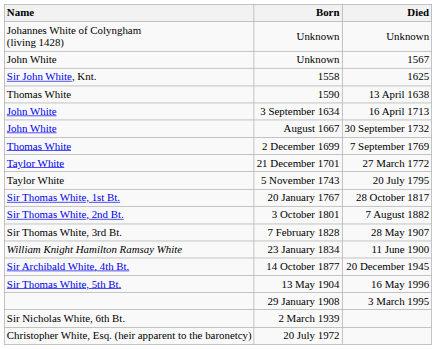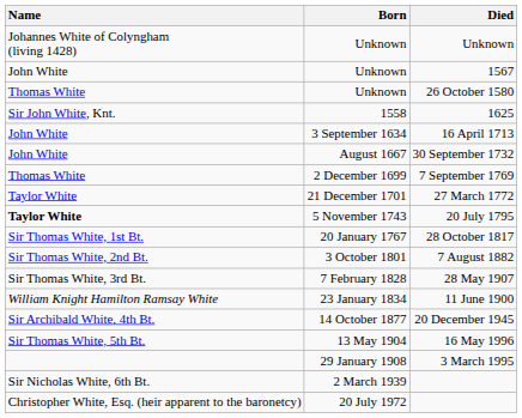+ row: Thomas White | Unknown | 26 October 1580
- row: Thomas White | 1590 | 13 April 1638
20 July 1795 | Name: normal -> bold
